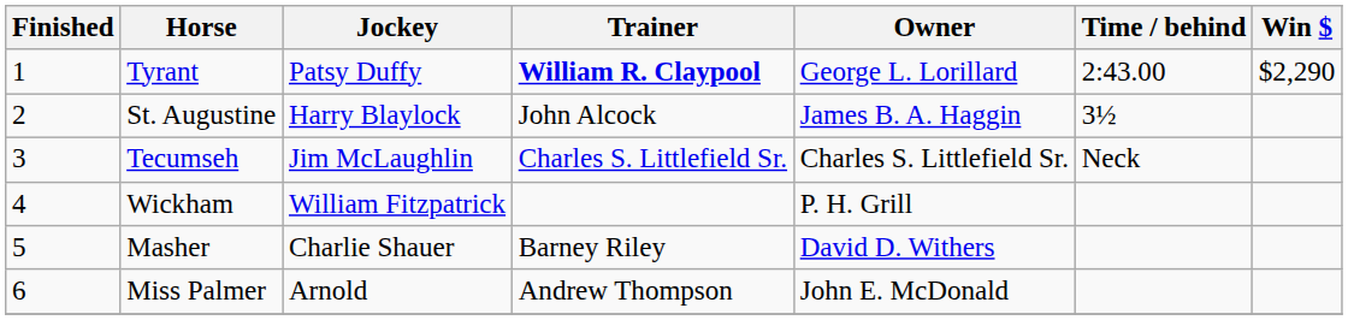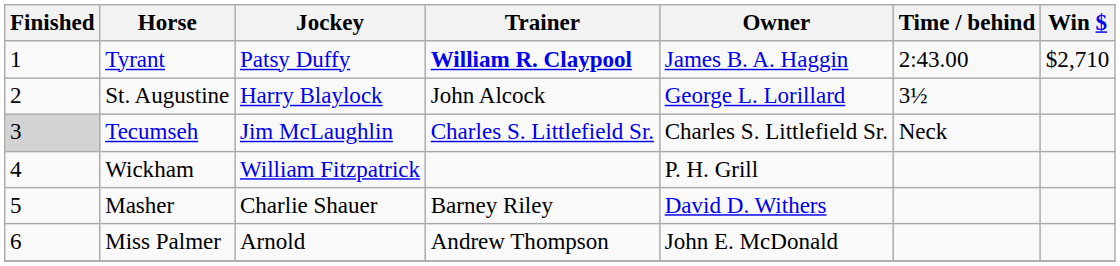Tyrant | Owner: George L. Lorillard -> James B. A. Haggin
Tyrant | Win $: $2,290 -> $2,710
St. Augustine | Owner: James B. A. Haggin -> George L. Lorillard
Tecumseh | Finished: no background -> lightgrey background
